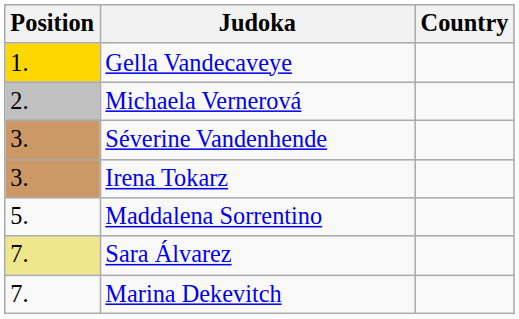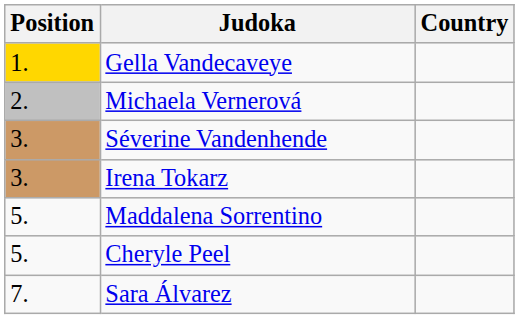+ row: 5. | Cheryle Peel
Sara Álvarez | Position: khaki background -> no background
- row: 7. | Marina Dekevitch
